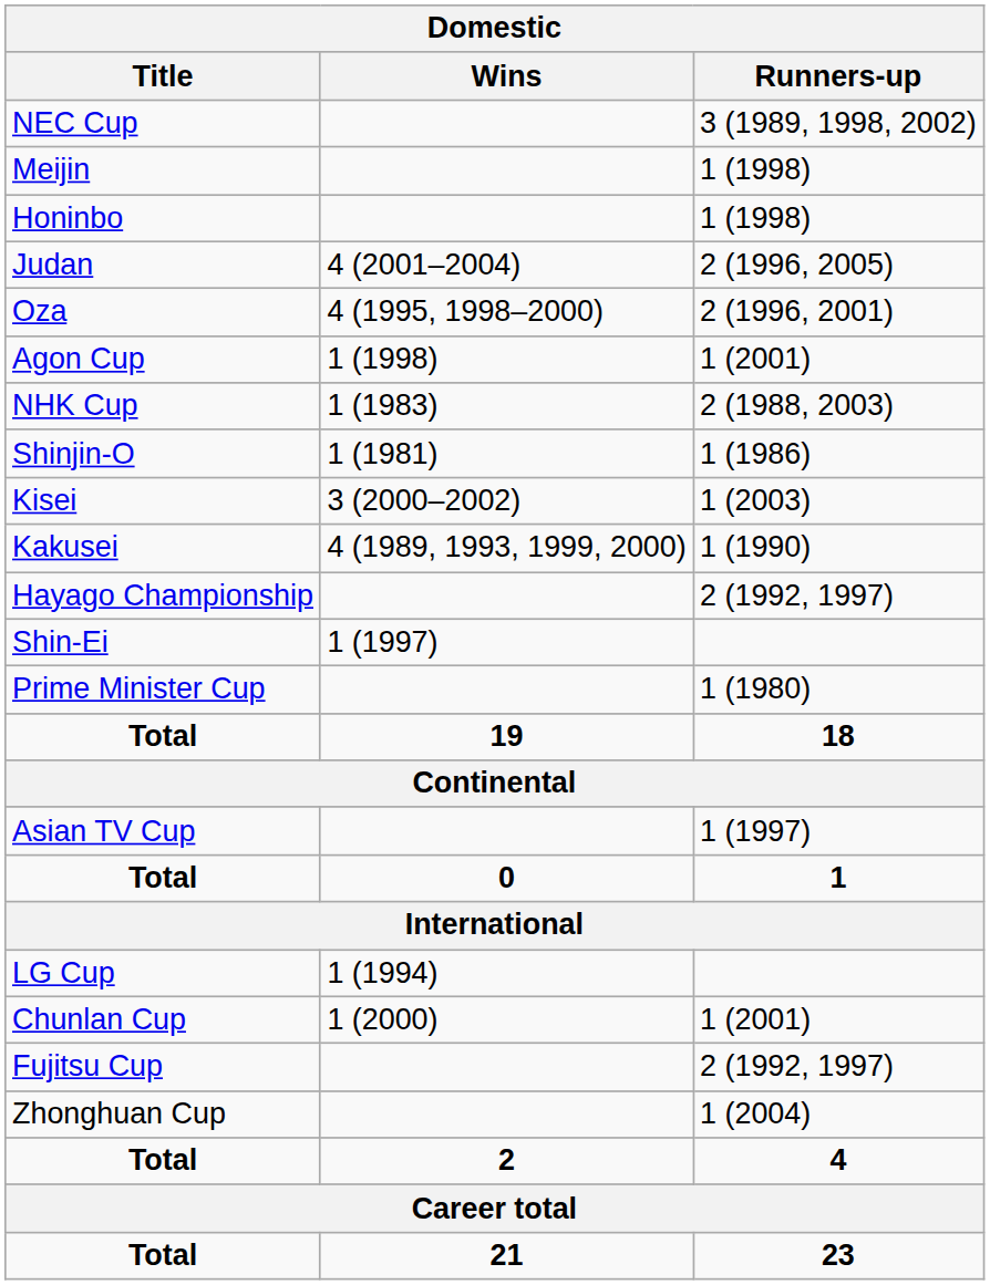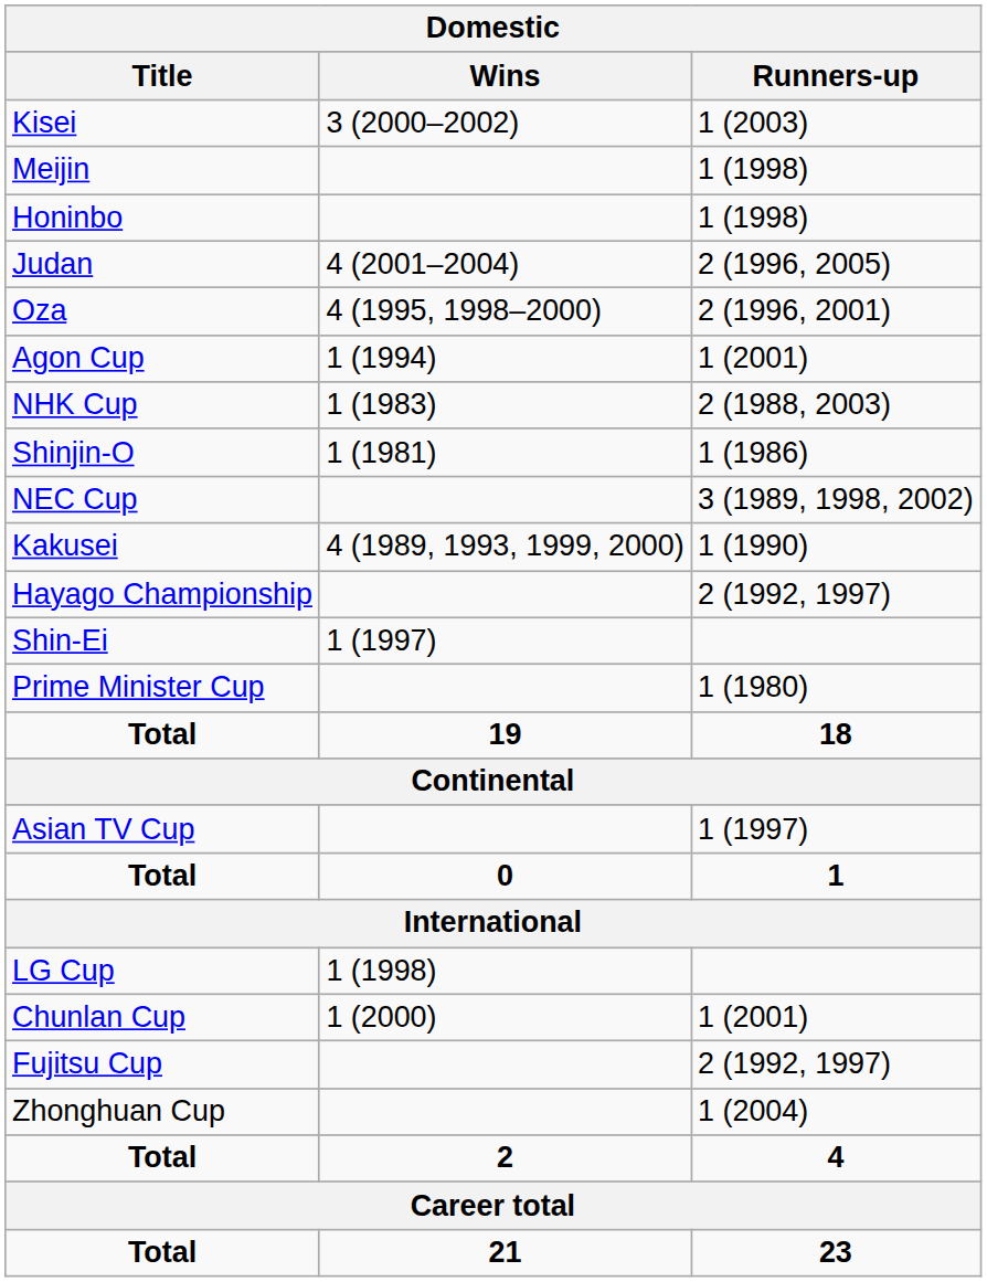rows swapped: Kisei <-> NEC Cup
Agon Cup | Wins: 1 (1998) -> 1 (1994)
LG Cup | Wins: 1 (1994) -> 1 (1998)
